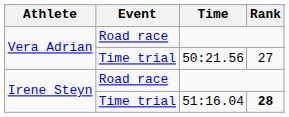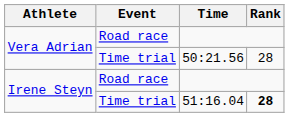50:21.56 | Rank: 27 -> 28
